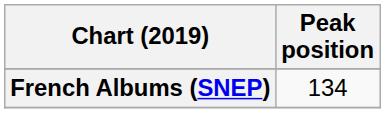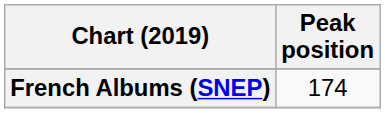French Albums (SNEP) | Peak position: 134 -> 174
